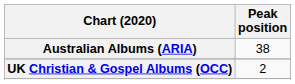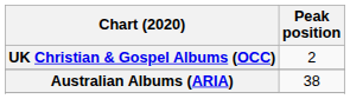rows swapped: Australian Albums (ARIA) <-> UK Christian & Gospel Albums (OCC)
